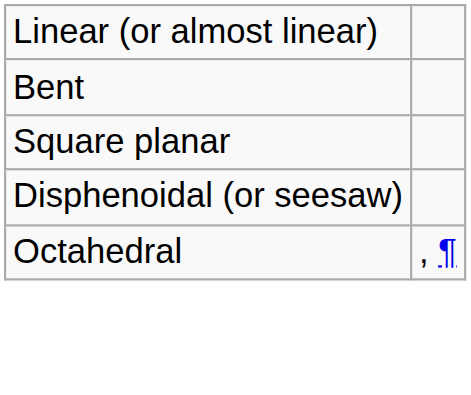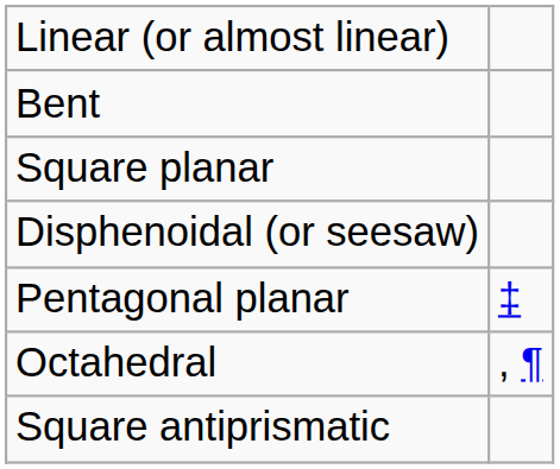+ row: Pentagonal planar | ‡
+ row: Square antiprismatic
